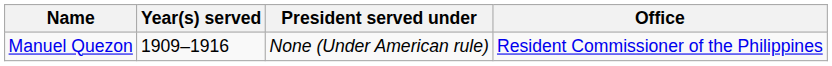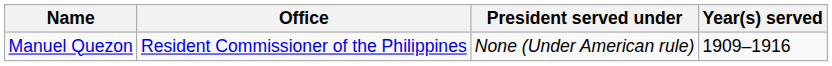columns swapped: Office <-> Year(s) served
